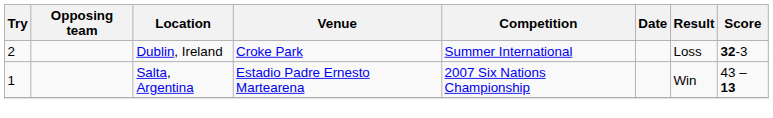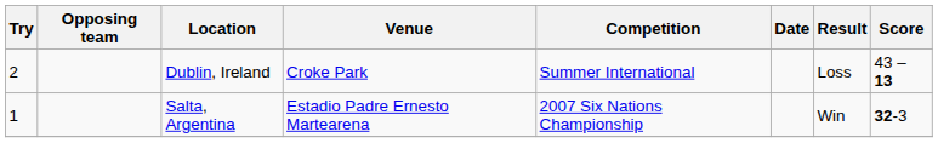Dublin, Ireland | Score: 32-3 -> 43 – 13
Salta, Argentina | Score: 43 – 13 -> 32-3
